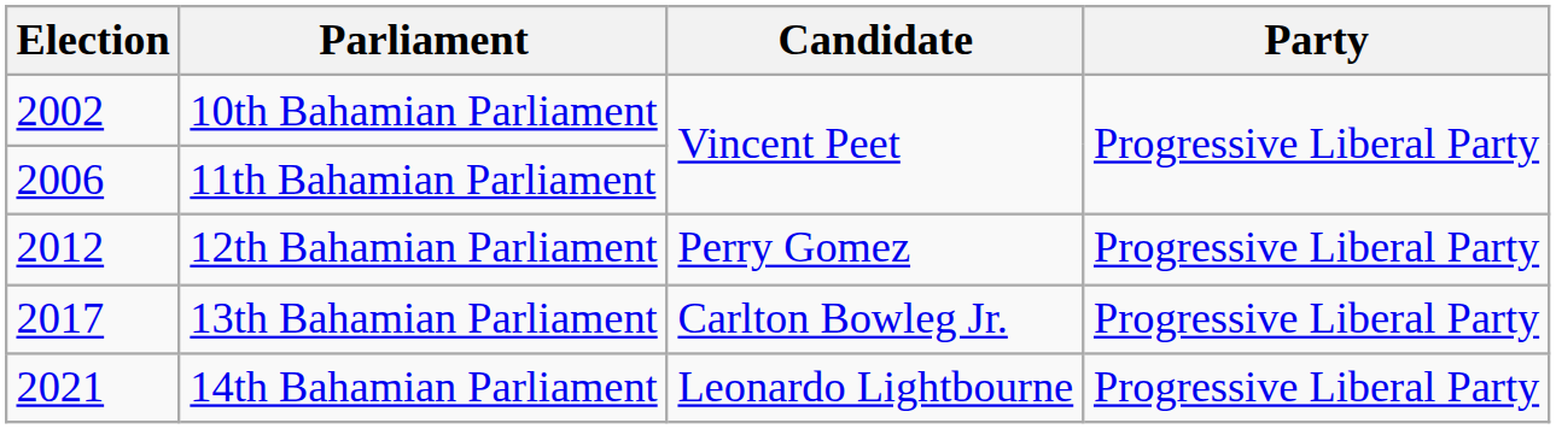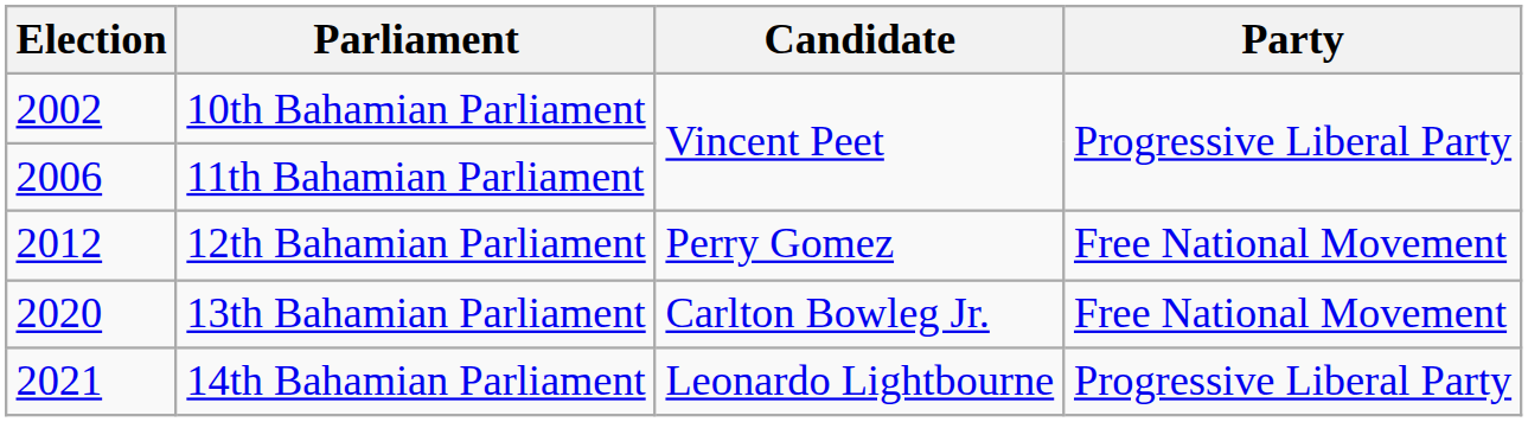12th Bahamian Parliament | Party: Progressive Liberal Party -> Free National Movement
13th Bahamian Parliament | Election: 2017 -> 2020
13th Bahamian Parliament | Party: Progressive Liberal Party -> Free National Movement
